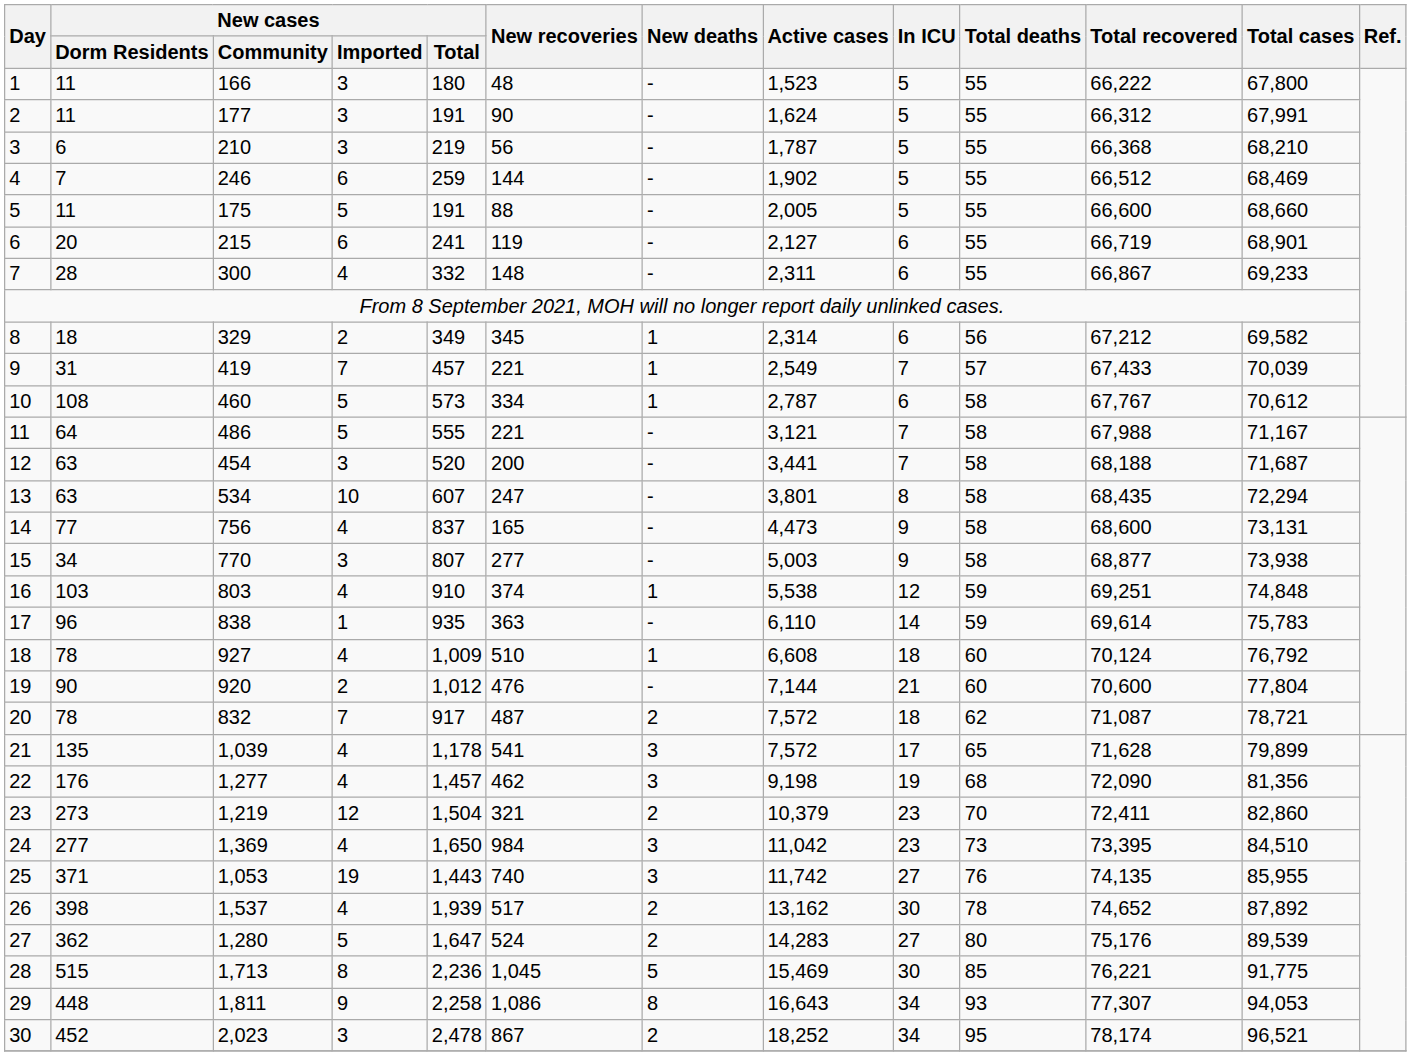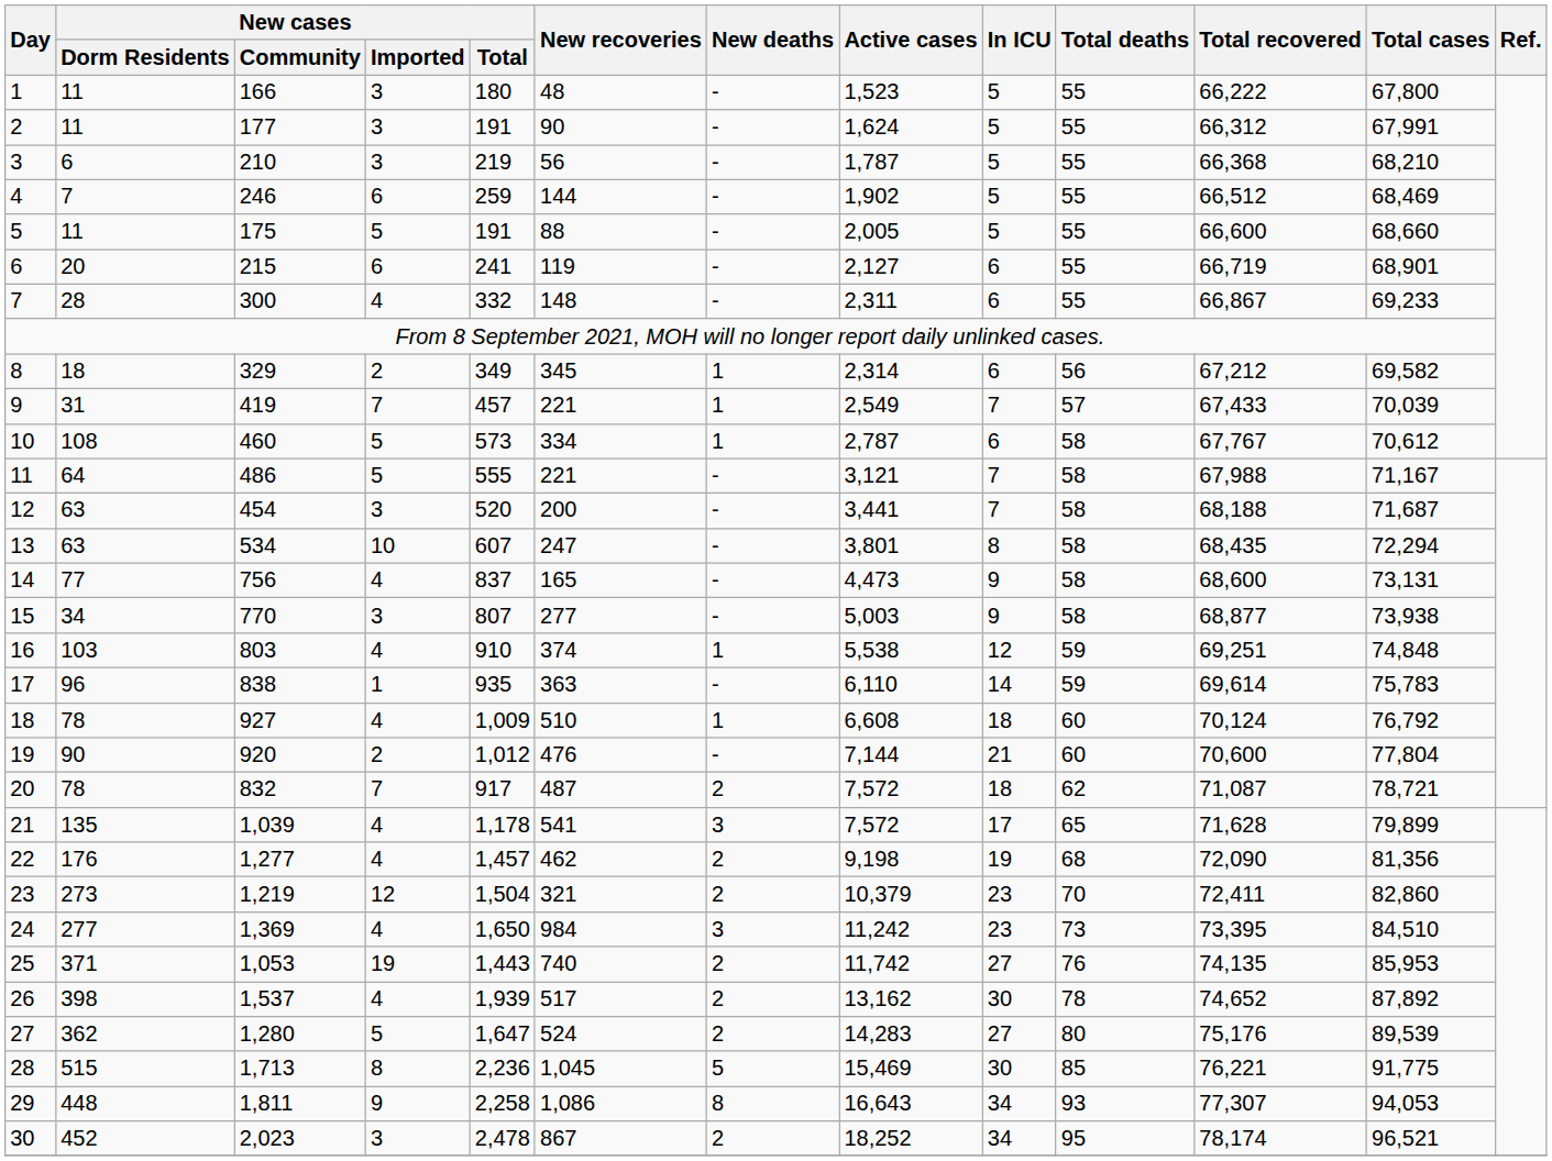22 | New deaths: 3 -> 2
24 | Active cases: 11,042 -> 11,242
25 | New deaths: 3 -> 2
25 | Total cases: 85,955 -> 85,953
